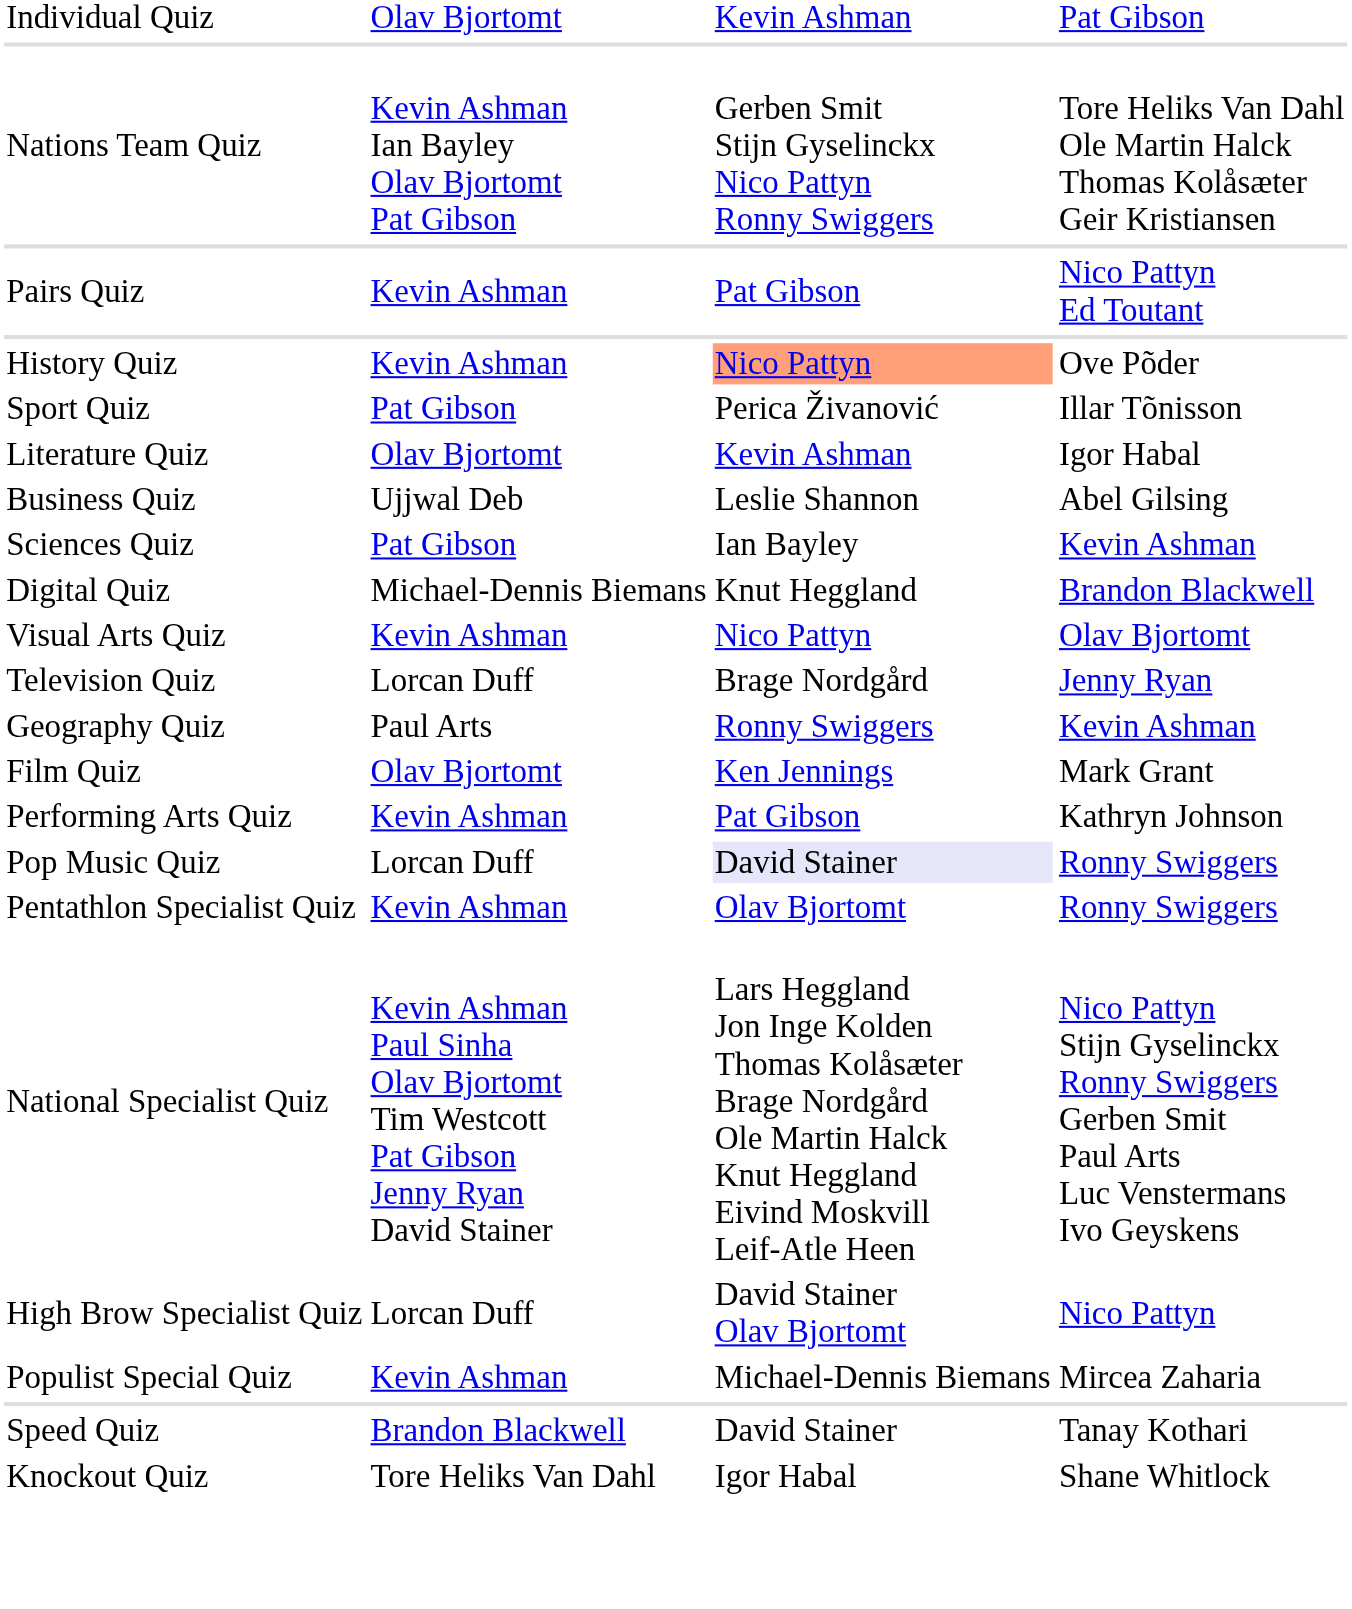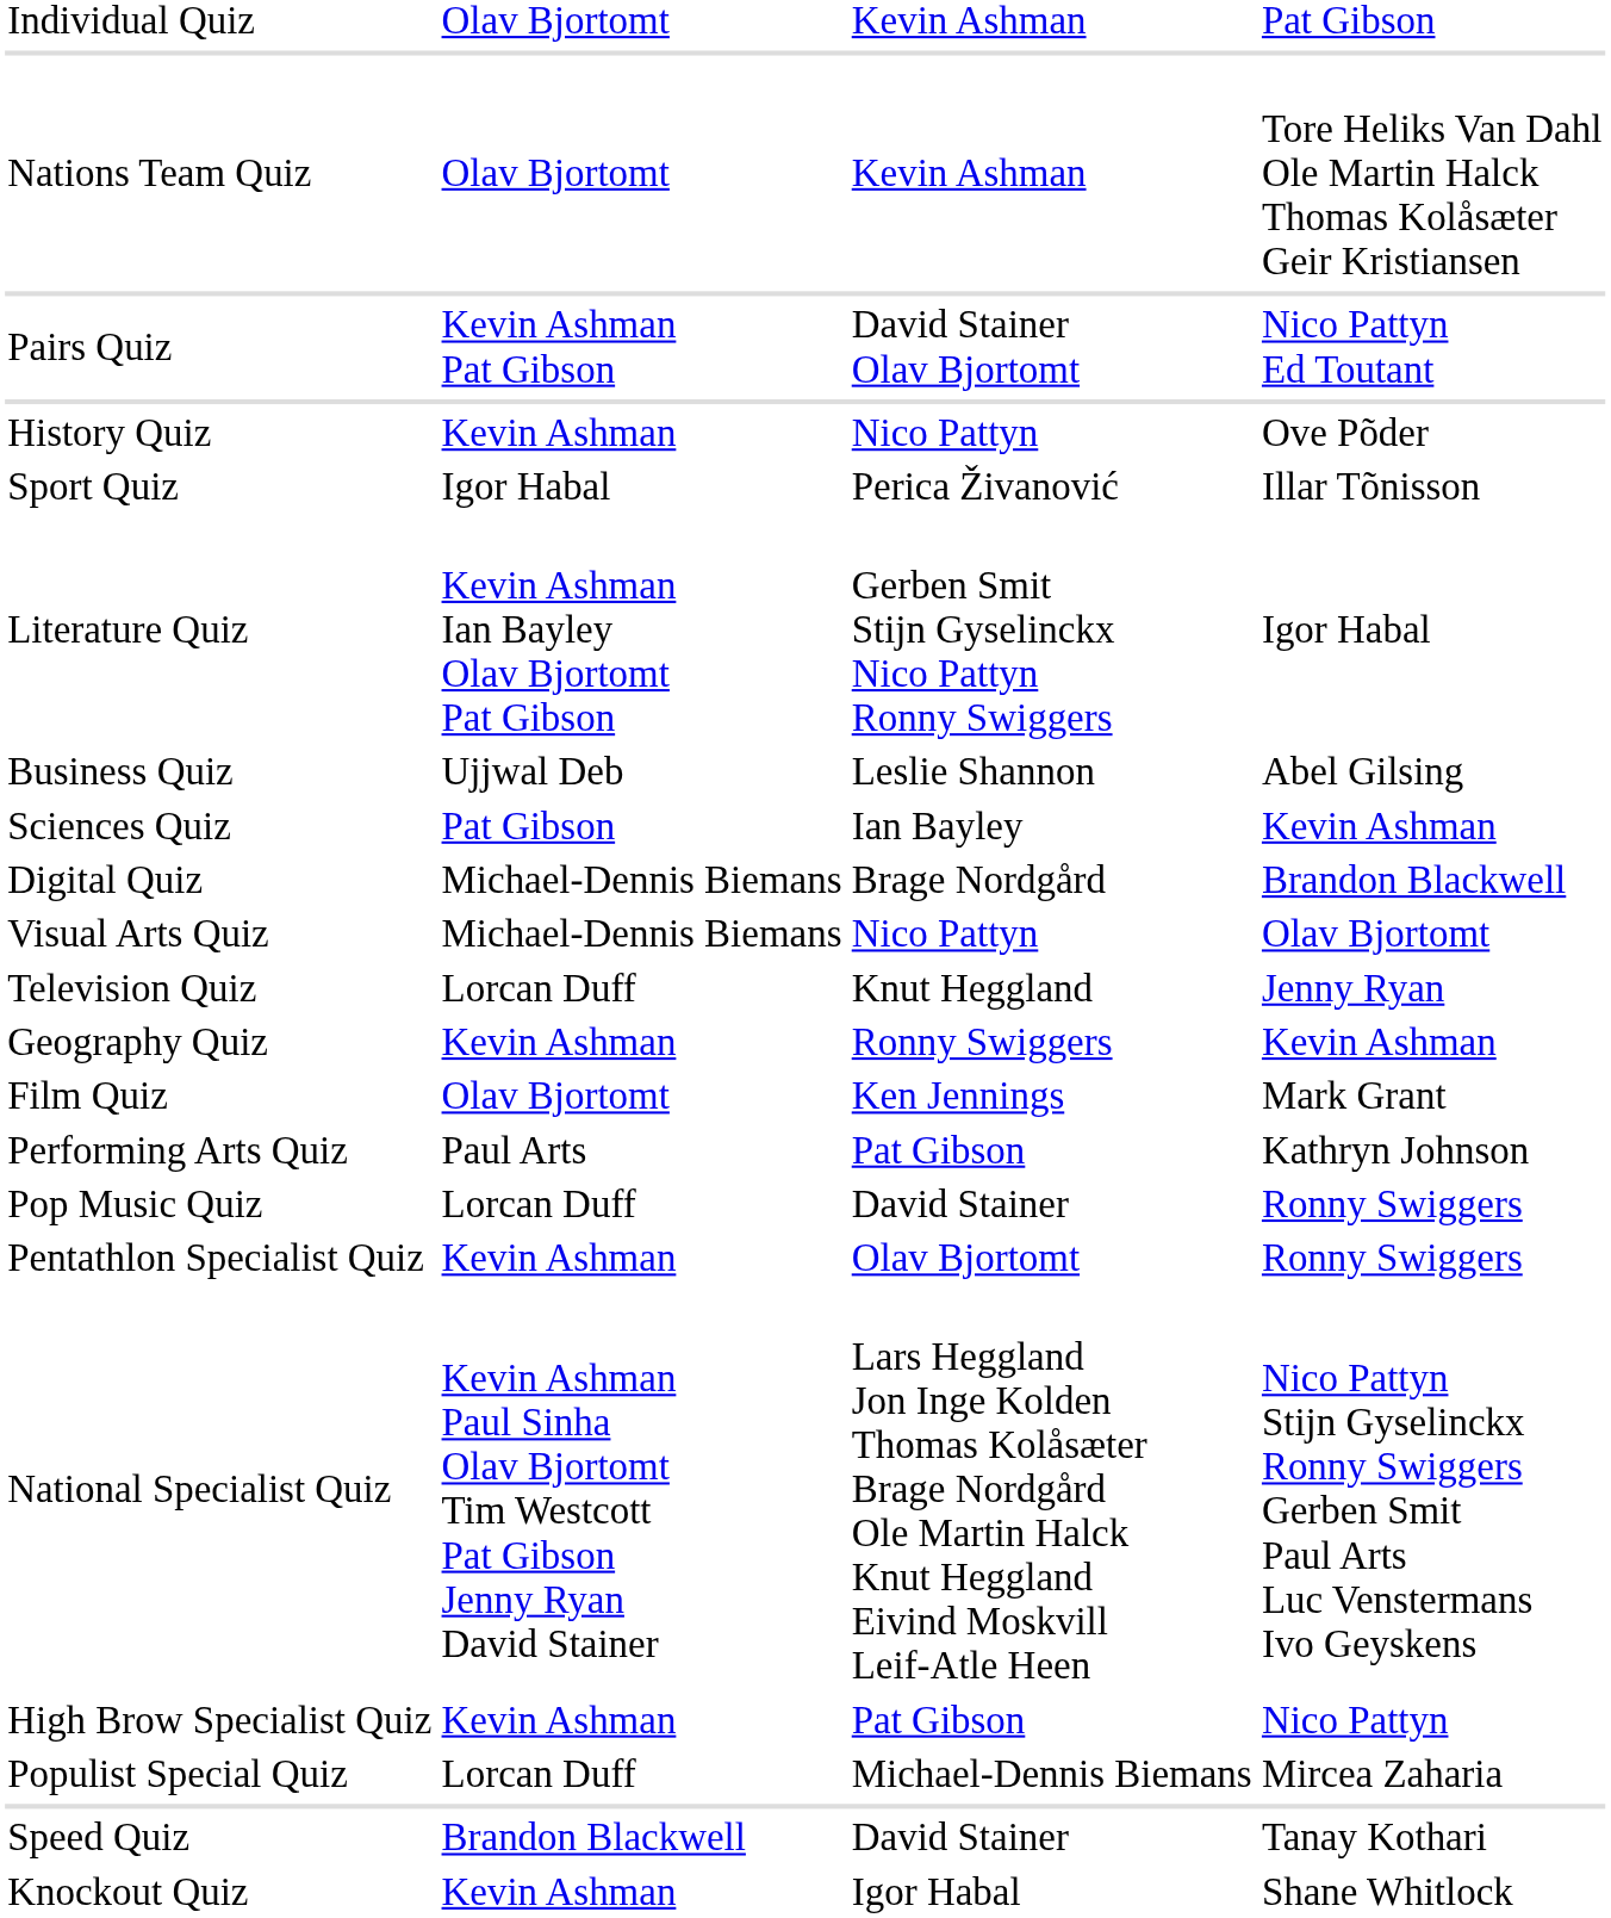Nations Team Quiz | column 2: Kevin Ashman Ian Bayley Olav Bjortomt Pat Gibson -> Olav Bjortomt
Nations Team Quiz | column 3: Gerben Smit Stijn Gyselinckx Nico Pattyn Ronny Swiggers -> Kevin Ashman
Pairs Quiz | column 2: Kevin Ashman -> Kevin Ashman Pat Gibson
Pairs Quiz | column 3: Pat Gibson -> David Stainer Olav Bjortomt
History Quiz | column 3: lightsalmon background -> no background
Sport Quiz | column 2: Pat Gibson -> Igor Habal
Literature Quiz | column 2: Olav Bjortomt -> Kevin Ashman Ian Bayley Olav Bjortomt Pat Gibson
Literature Quiz | column 3: Kevin Ashman -> Gerben Smit Stijn Gyselinckx Nico Pattyn Ronny Swiggers
Digital Quiz | column 3: Knut Heggland -> Brage Nordgård
Visual Arts Quiz | column 2: Kevin Ashman -> Michael-Dennis Biemans
Television Quiz | column 3: Brage Nordgård -> Knut Heggland
Geography Quiz | column 2: Paul Arts -> Kevin Ashman
Performing Arts Quiz | column 2: Kevin Ashman -> Paul Arts
Pop Music Quiz | column 3: lavender background -> no background
High Brow Specialist Quiz | column 2: Lorcan Duff -> Kevin Ashman
High Brow Specialist Quiz | column 3: David Stainer Olav Bjortomt -> Pat Gibson
Populist Special Quiz | column 2: Kevin Ashman -> Lorcan Duff
Knockout Quiz | column 2: Tore Heliks Van Dahl -> Kevin Ashman
